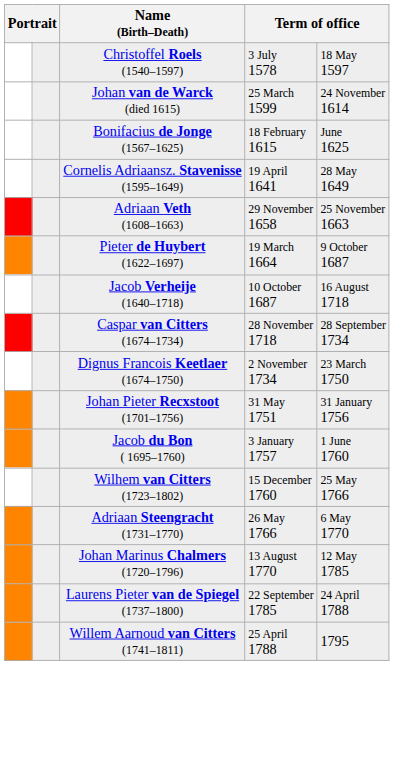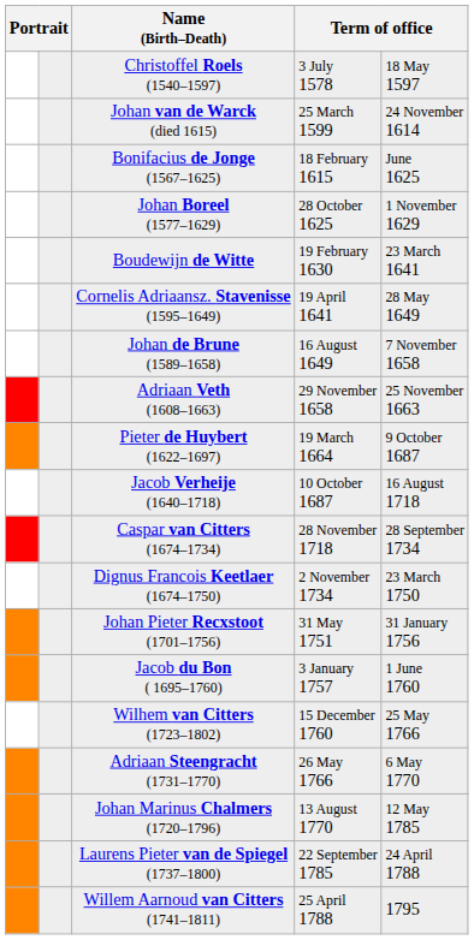+ row: Johan Boreel (1577–1629) | 28 October 1625 | 1 November 1629
+ row: Boudewijn de Witte | 19 February 1630 | 23 March 1641
+ row: Johan de Brune (1589–1658) | 16 August 1649 | 7 November 1658
